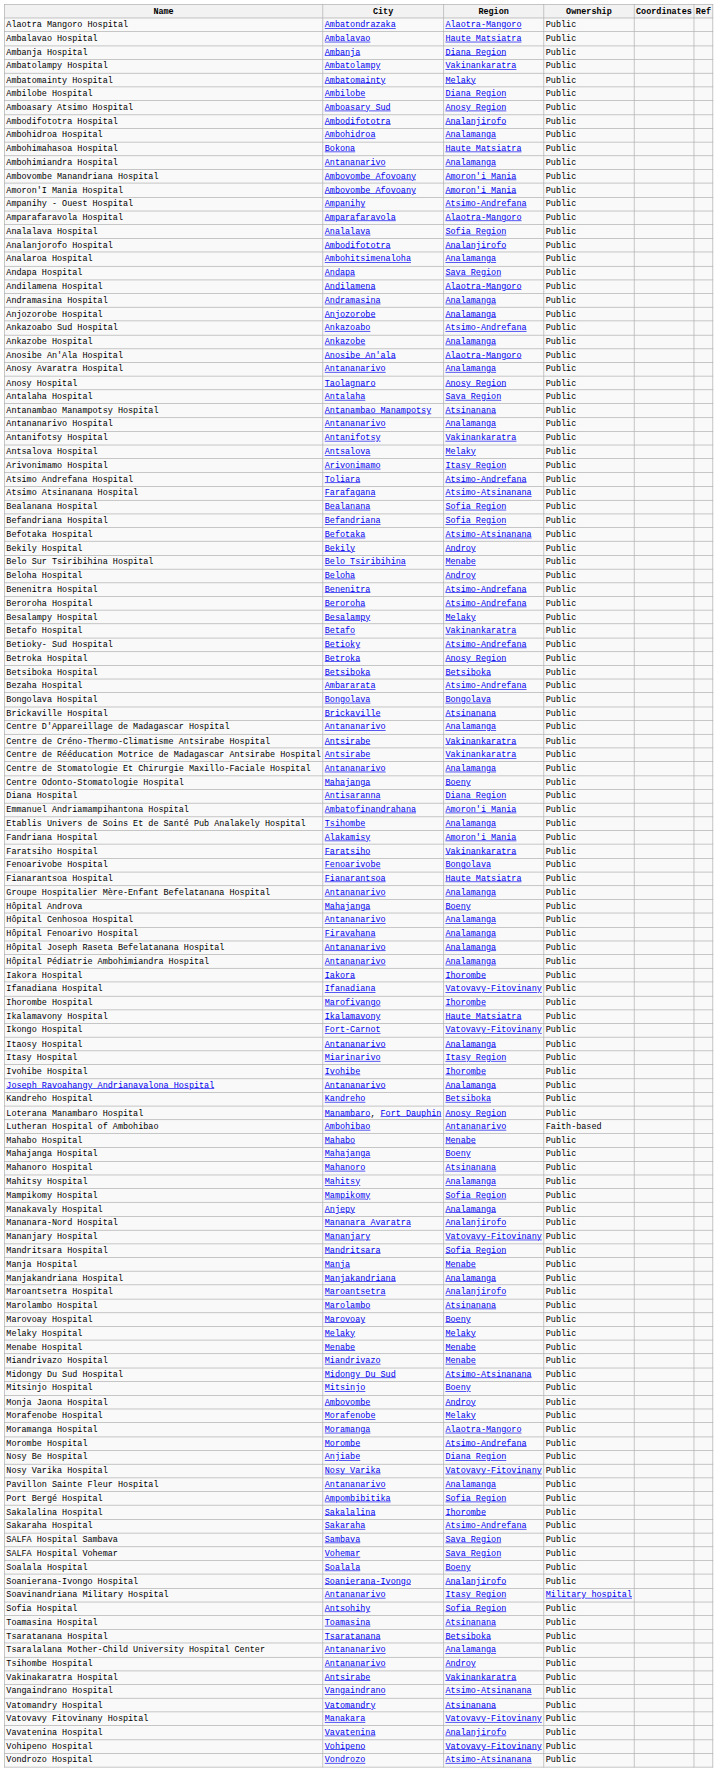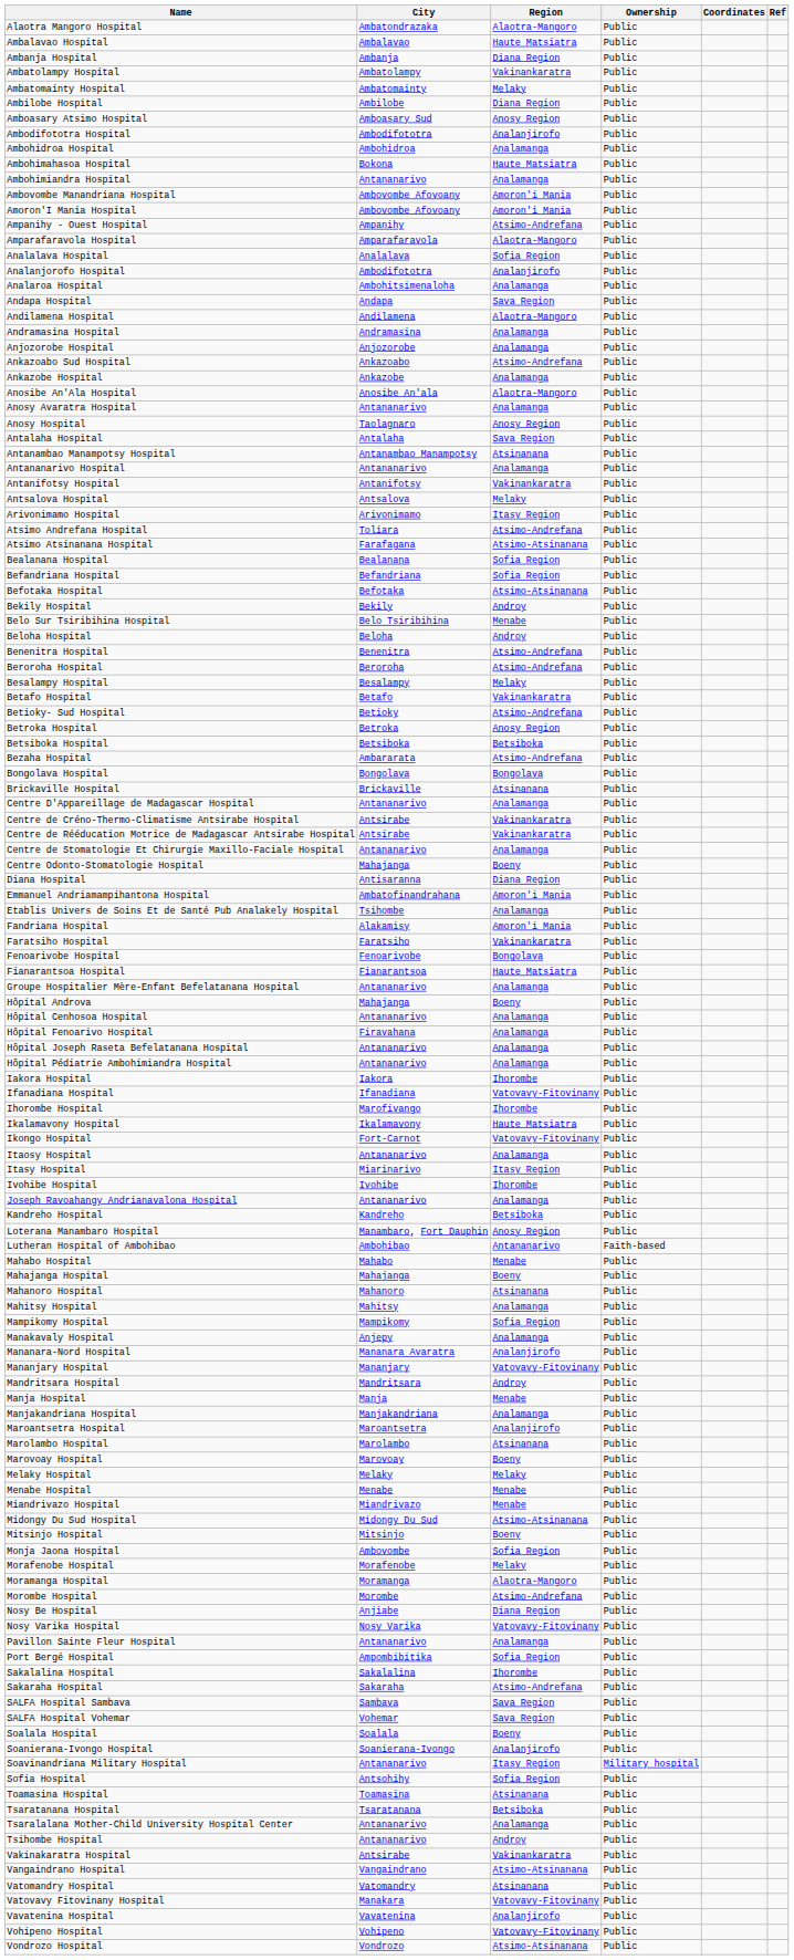Mandritsara Hospital | Region: Sofia Region -> Androy
Monja Jaona Hospital | Region: Androy -> Sofia Region
